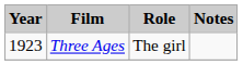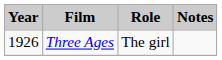Three Ages | Year: 1923 -> 1926
